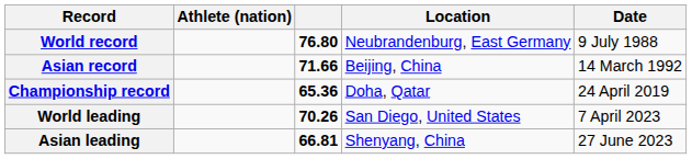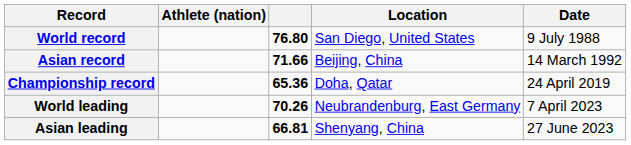World record | Location: Neubrandenburg, East Germany -> San Diego, United States
World leading | Location: San Diego, United States -> Neubrandenburg, East Germany
